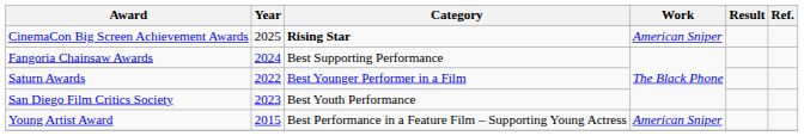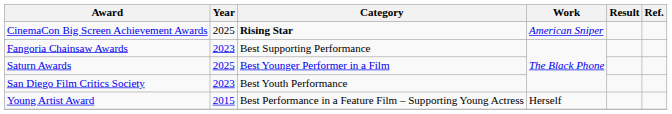Fangoria Chainsaw Awards | Year: 2024 -> 2023
Saturn Awards | Year: 2022 -> 2025
Young Artist Award | Work: American Sniper -> Herself
